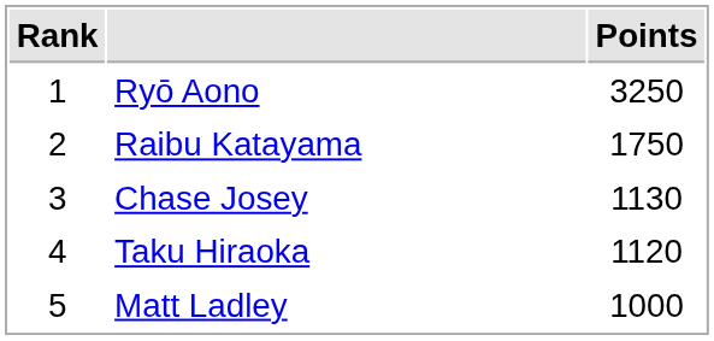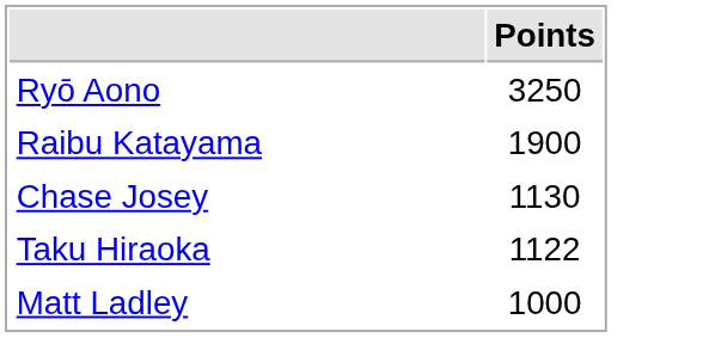- column: Rank | 1 | 2 | 3 | 4 | 5
Raibu Katayama | Points: 1750 -> 1900
Taku Hiraoka | Points: 1120 -> 1122
